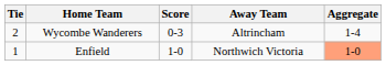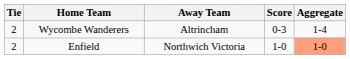columns swapped: Score <-> Away Team
Enfield | Tie: 1 -> 2
